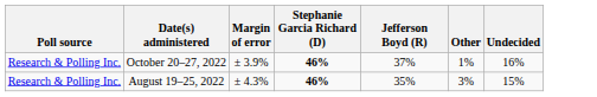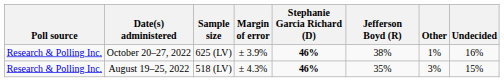+ column: Sample size | 625 (LV) | 518 (LV)
October 20–27, 2022 | Jefferson Boyd (R): 37% -> 38%
